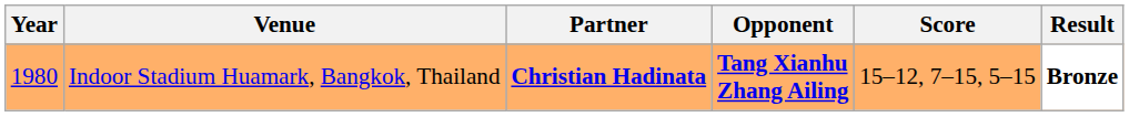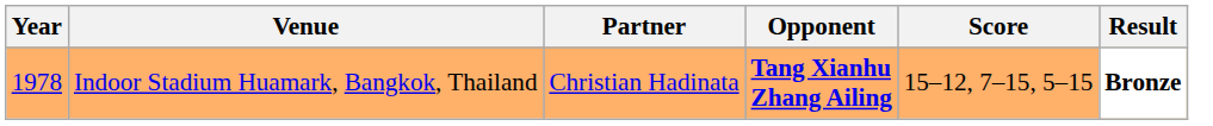Indoor Stadium Huamark, Bangkok, Thailand | Year: 1980 -> 1978
Indoor Stadium Huamark, Bangkok, Thailand | Partner: bold -> normal
